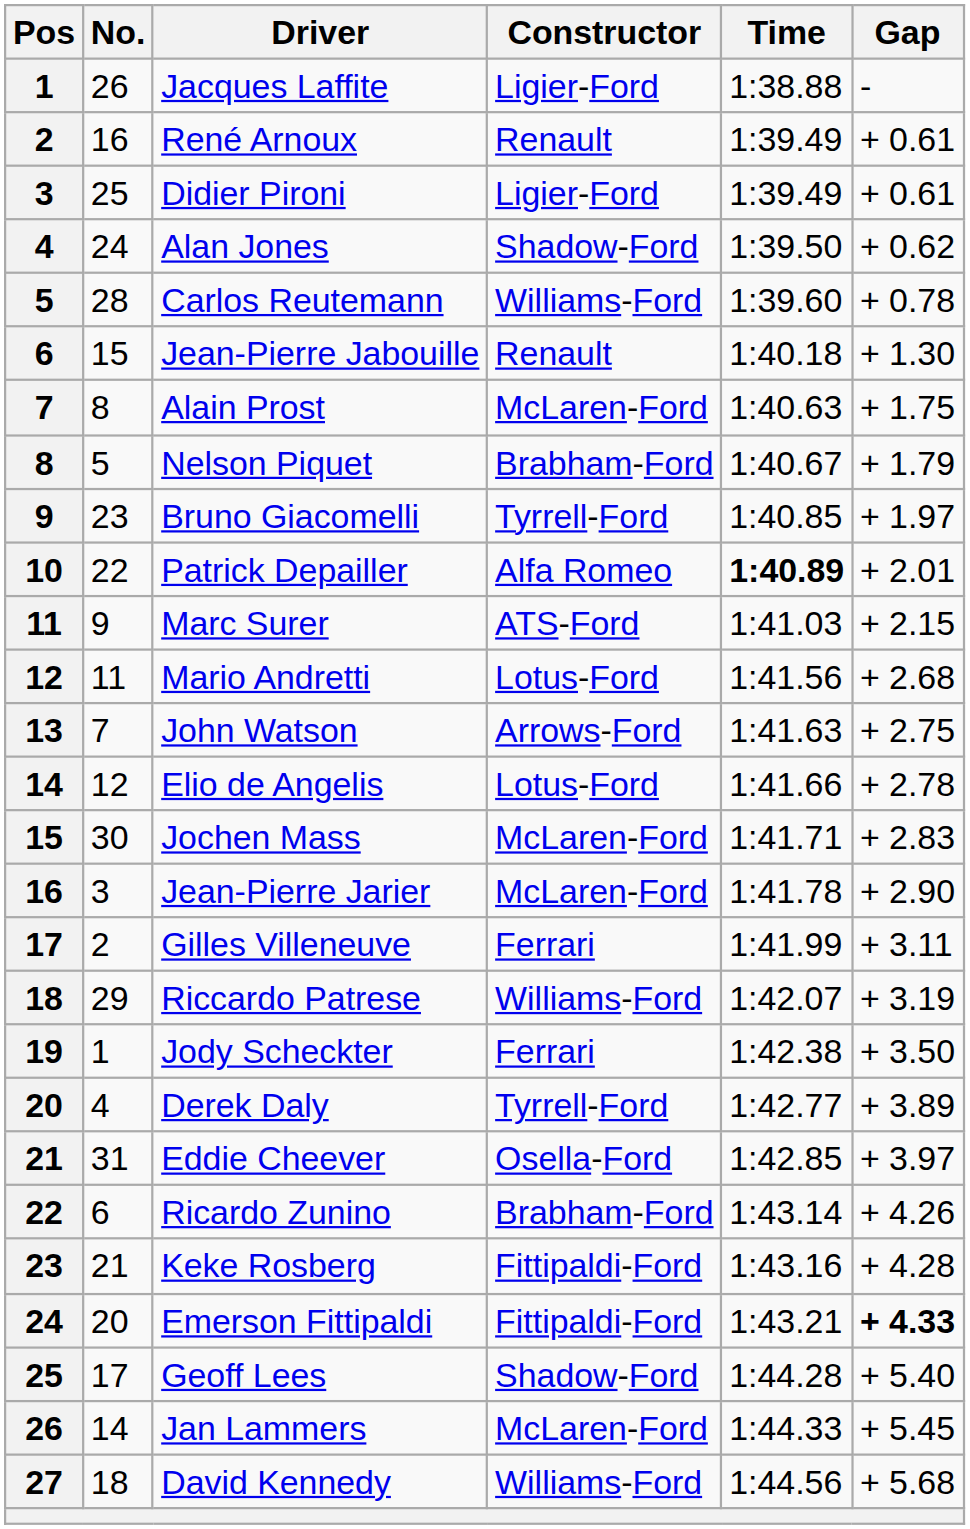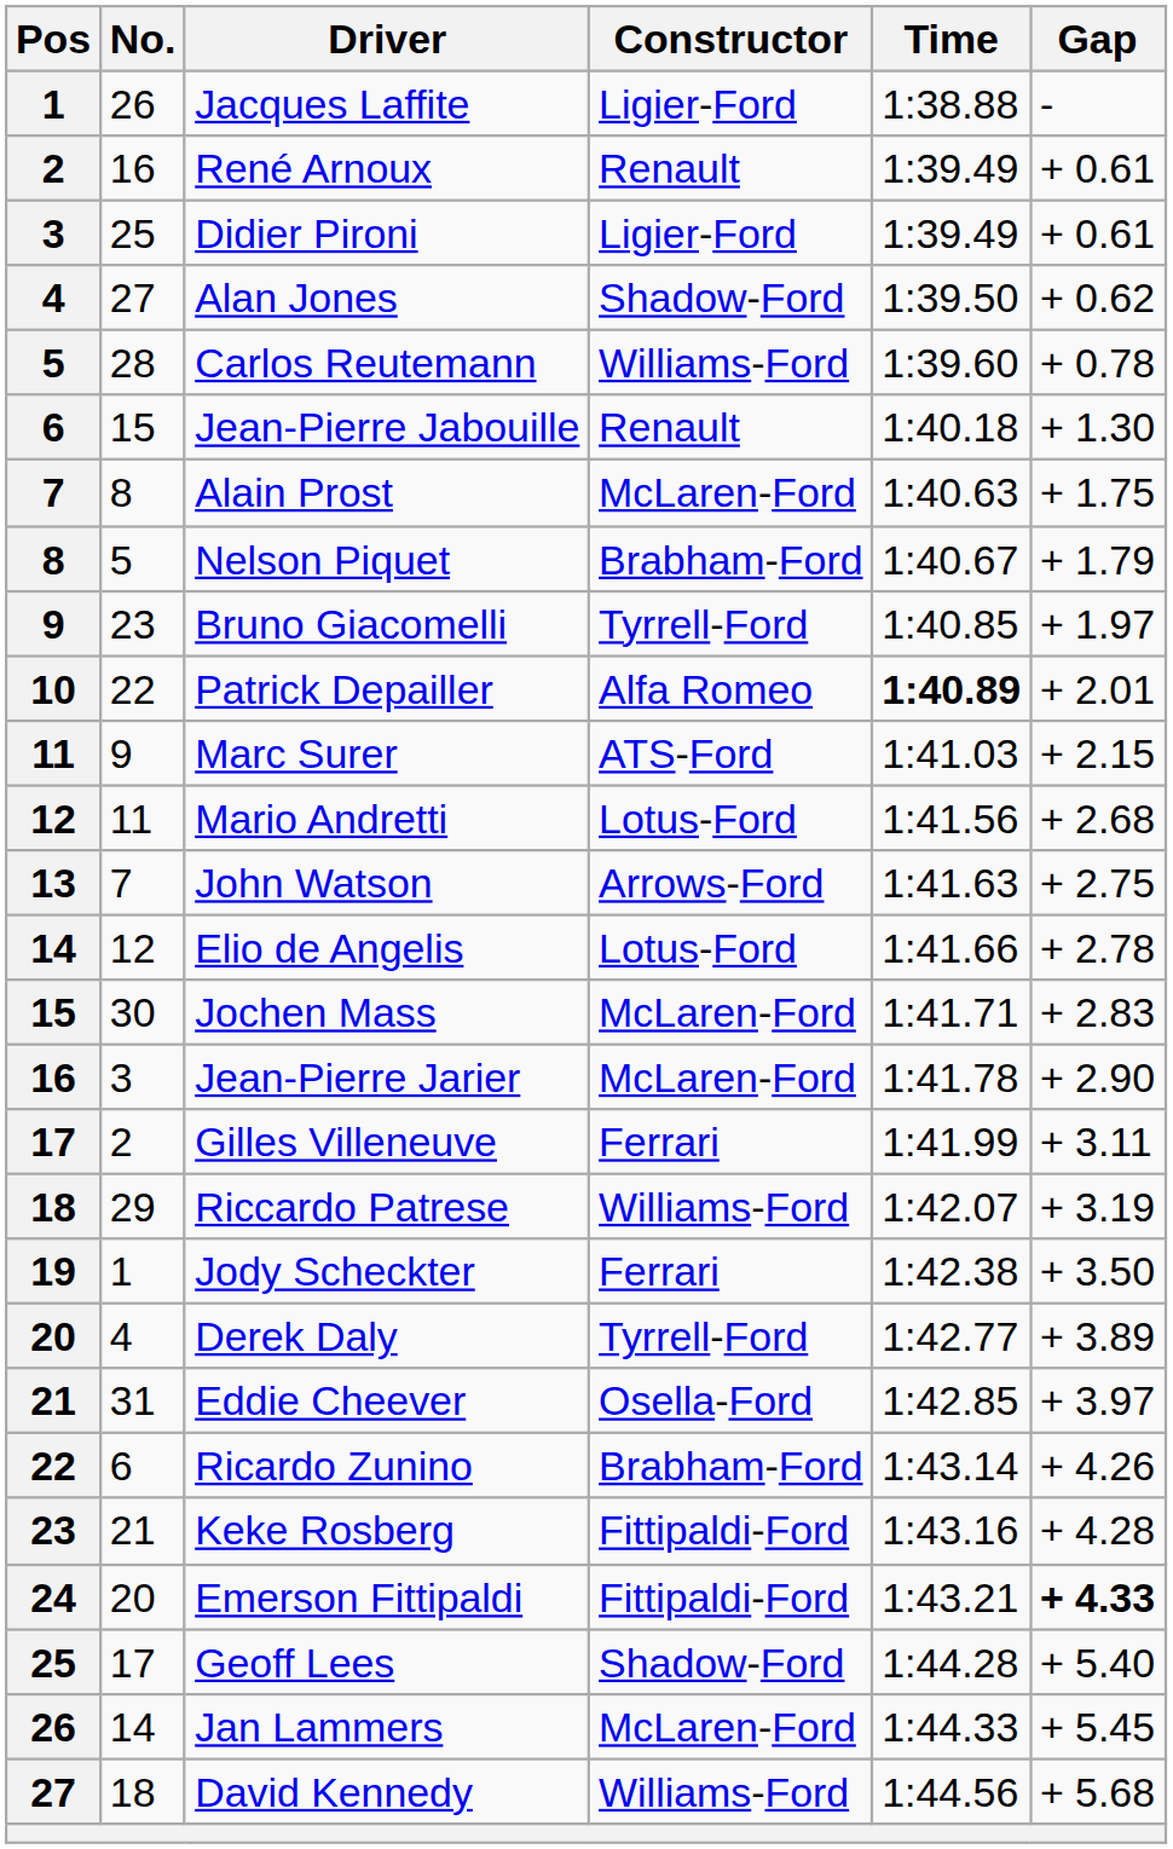Alan Jones | No.: 24 -> 27
